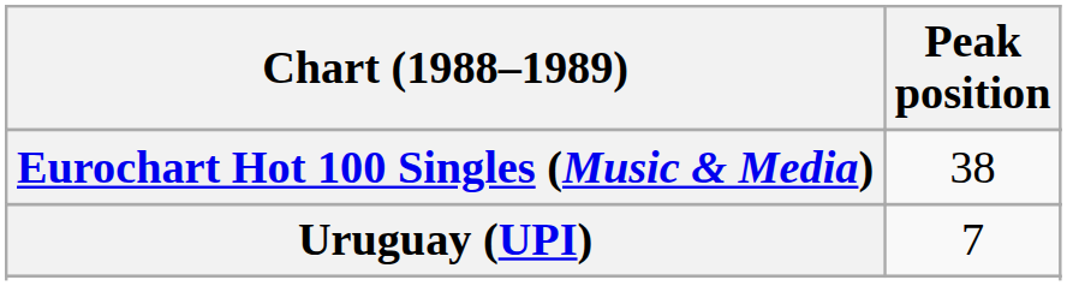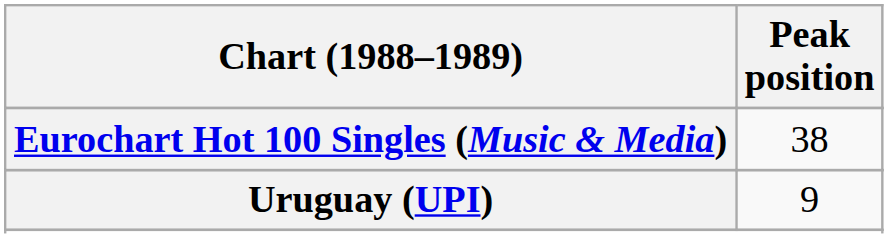Uruguay (UPI) | Peak position: 7 -> 9
